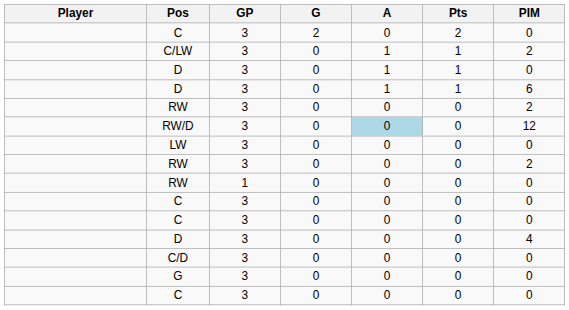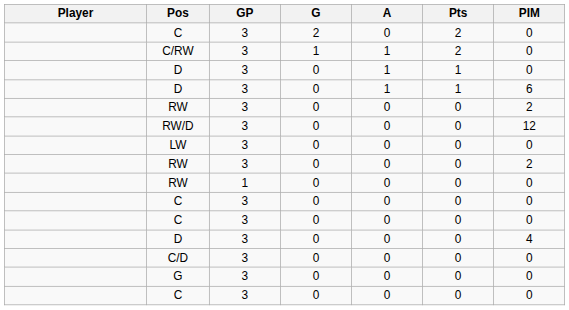+ row: C/RW | 3 | 1 | 1 | 2 | 0
- row: C/LW | 3 | 0 | 1 | 1 | 2
RW/D | A: lightblue background -> no background
